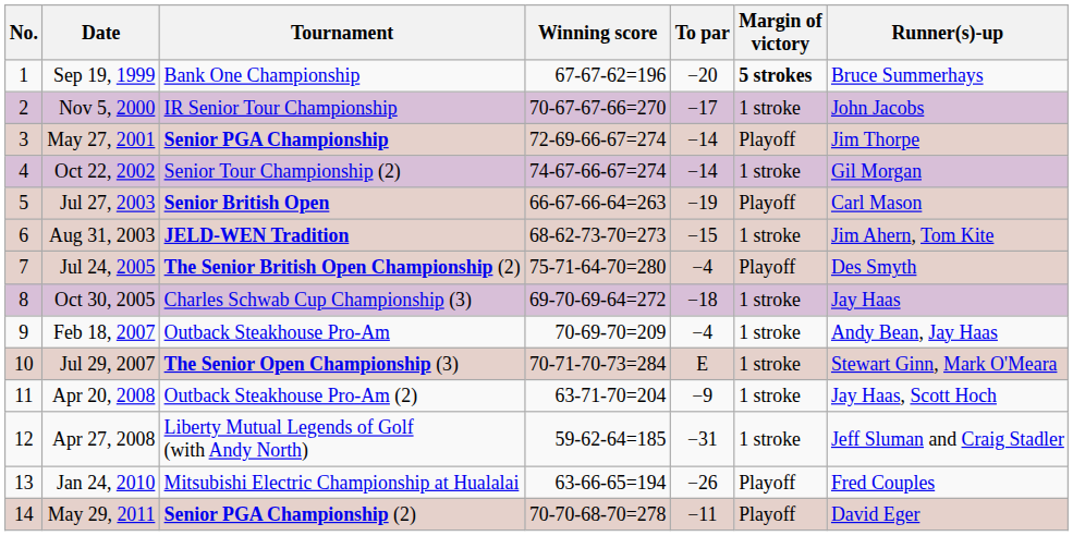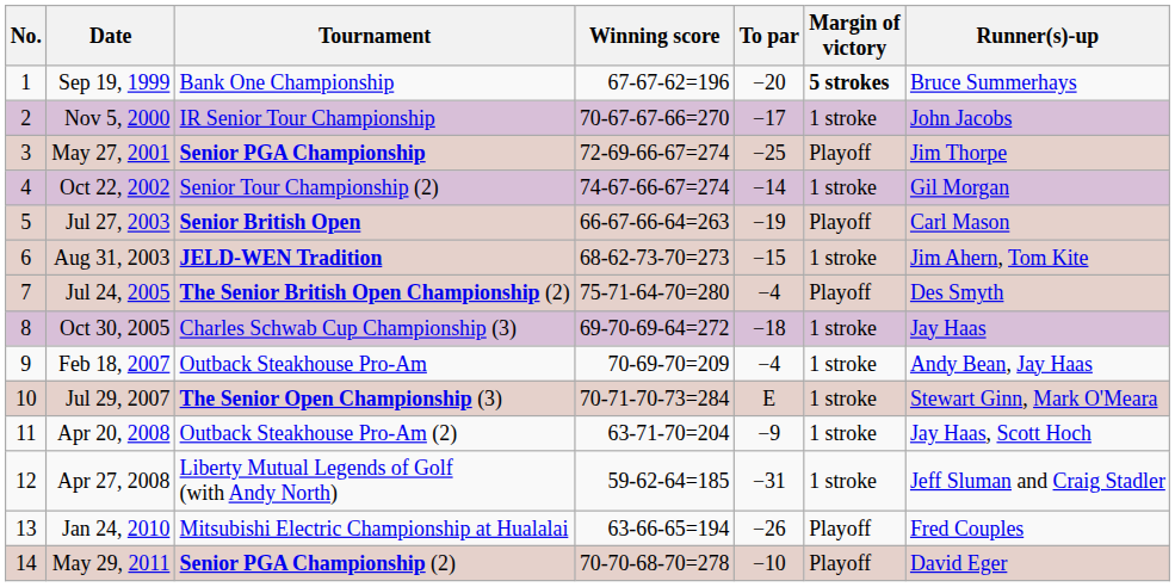May 27, 2001 | To par: −14 -> −25
May 29, 2011 | To par: −11 -> −10
